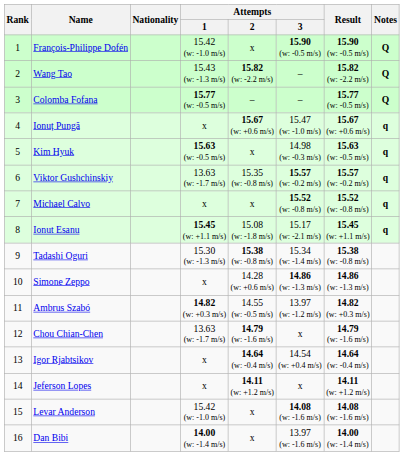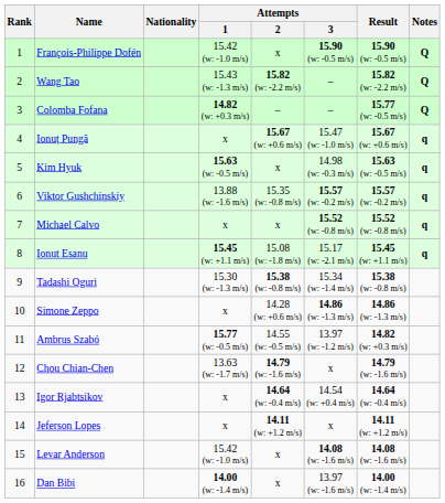Colomba Fofana | Attempts / 1: 15.77 (w: -0.5 m/s) -> 14.82 (w: +0.3 m/s)
Viktor Gushchinskiy | Attempts / 1: 13.63 (w: -1.7 m/s) -> 13.88 (w: -1.6 m/s)
Ambrus Szabó | Attempts / 1: 14.82 (w: +0.3 m/s) -> 15.77 (w: -0.5 m/s)
